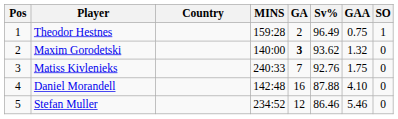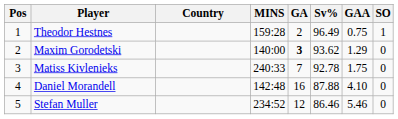Maxim Gorodetski | GAA: 1.32 -> 1.29
Matiss Kivlenieks | Sv%: 92.76 -> 92.78
